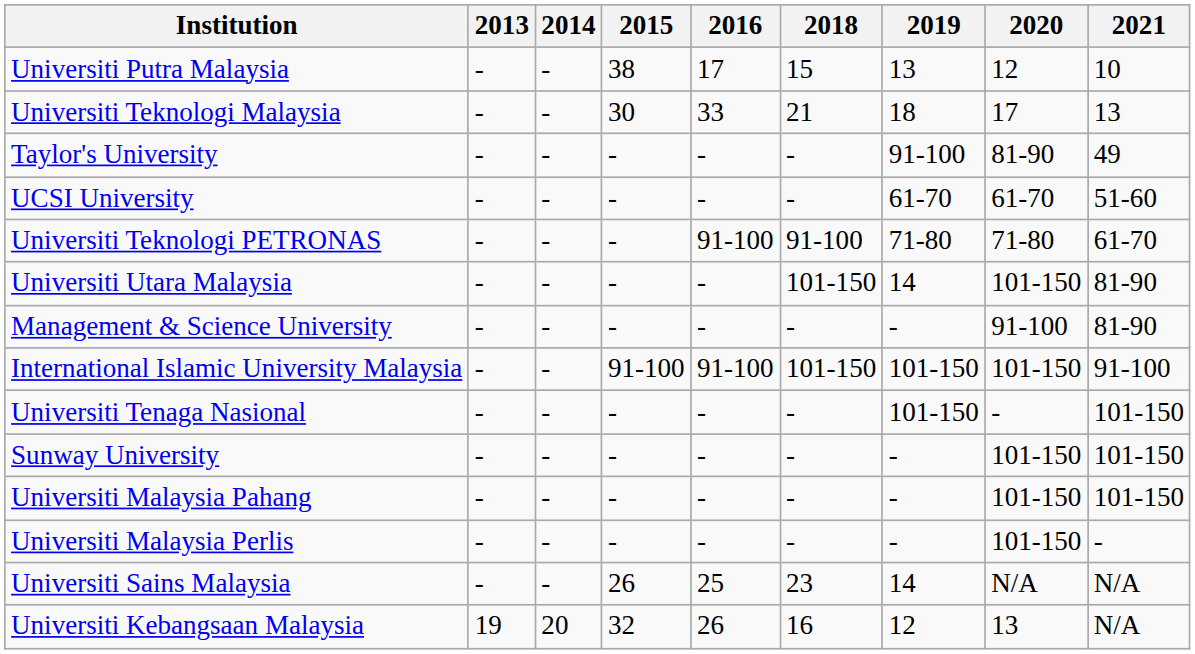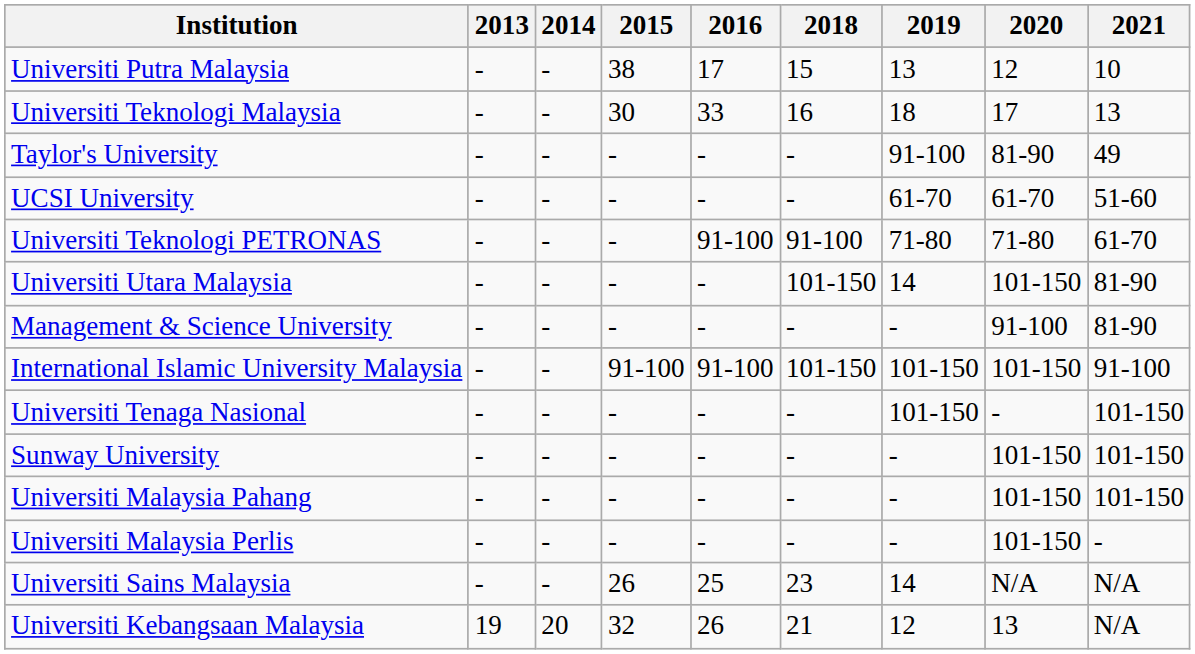Universiti Teknologi Malaysia | 2018: 21 -> 16
Universiti Kebangsaan Malaysia | 2018: 16 -> 21
